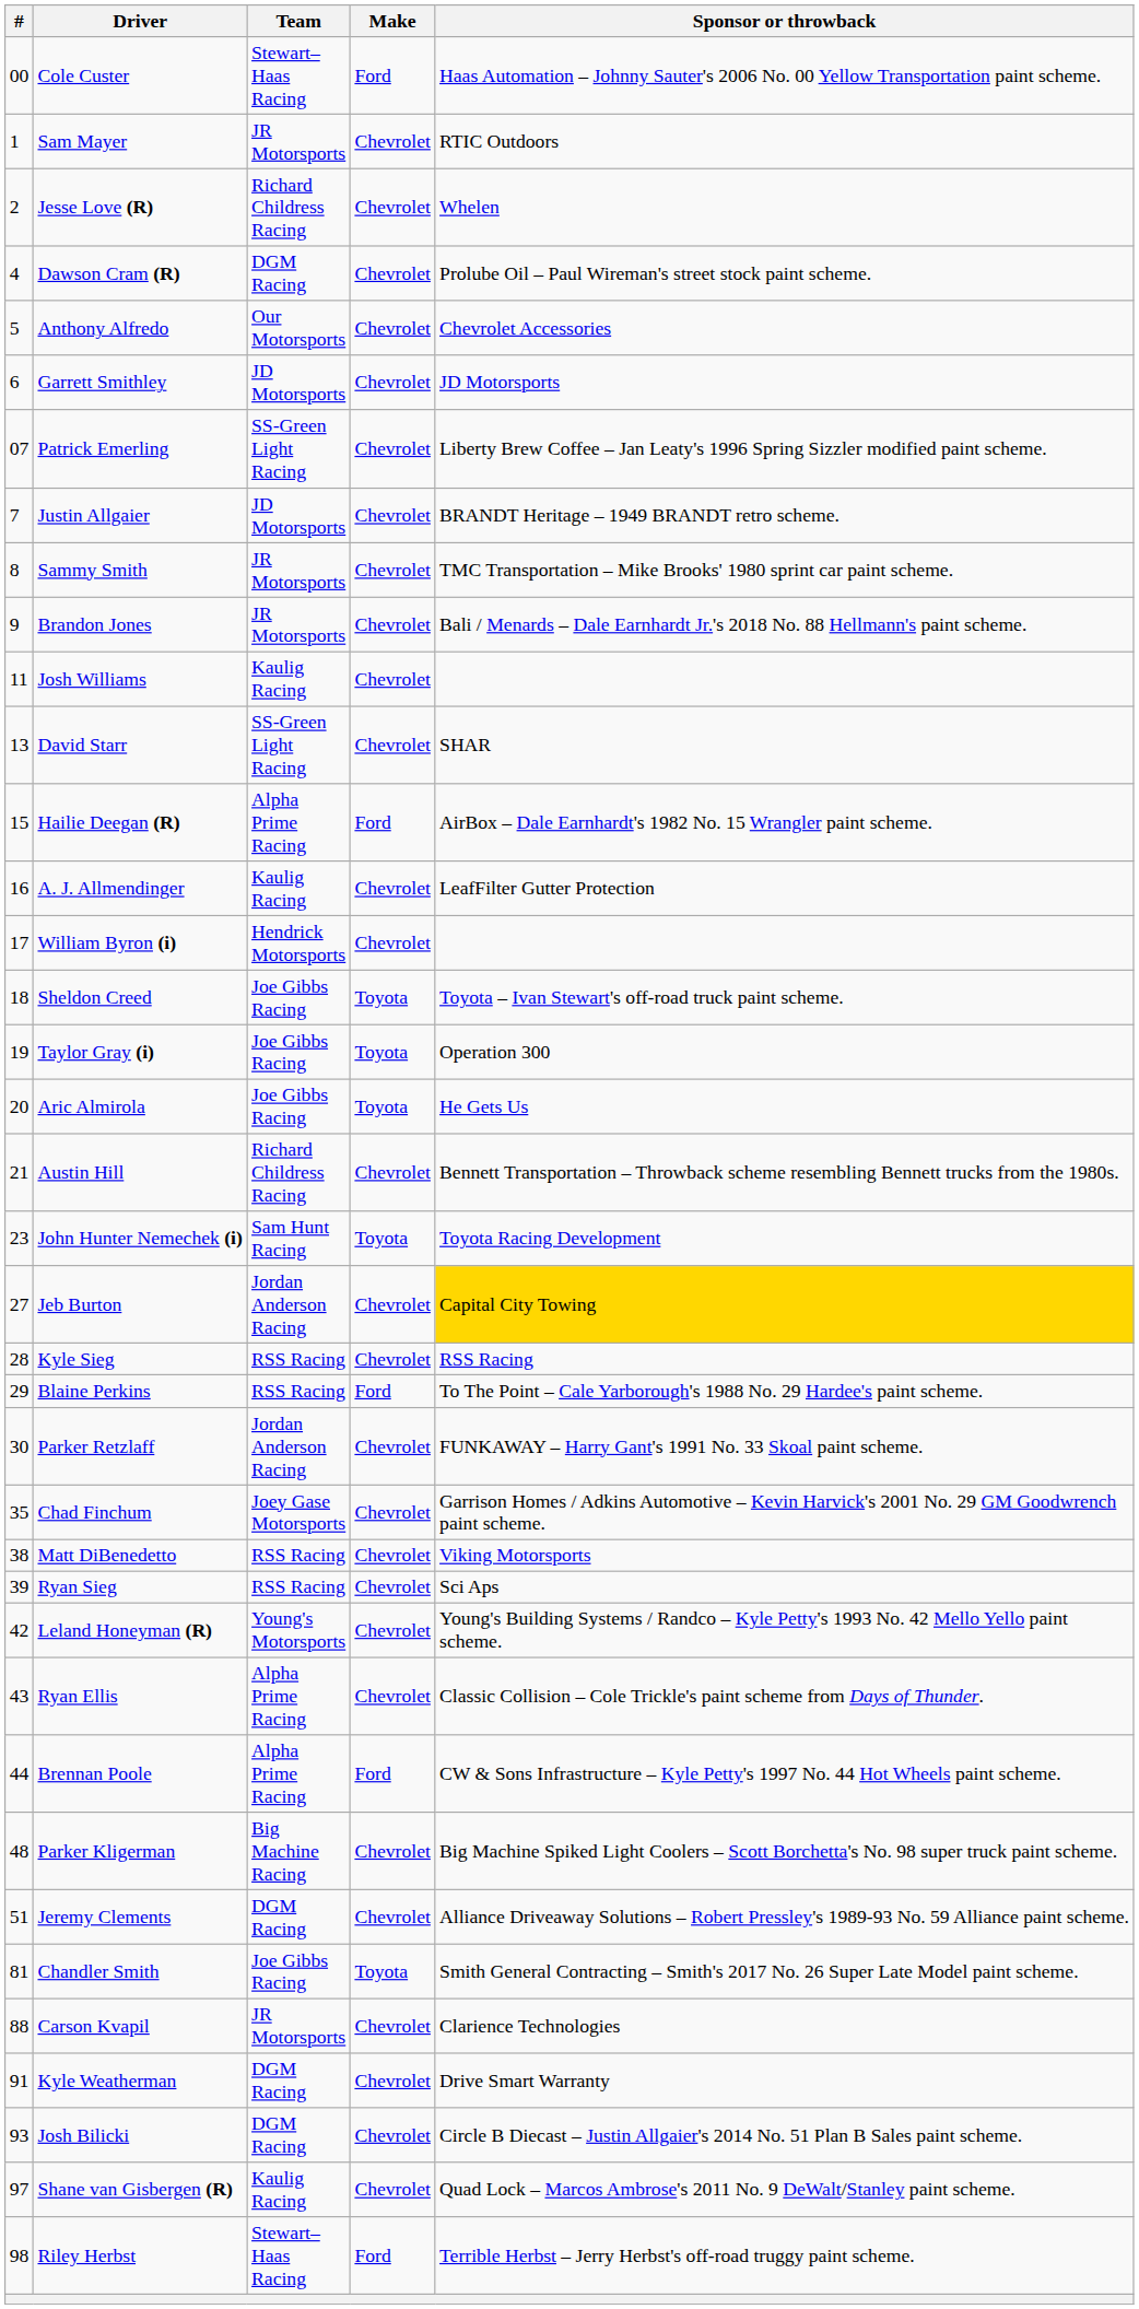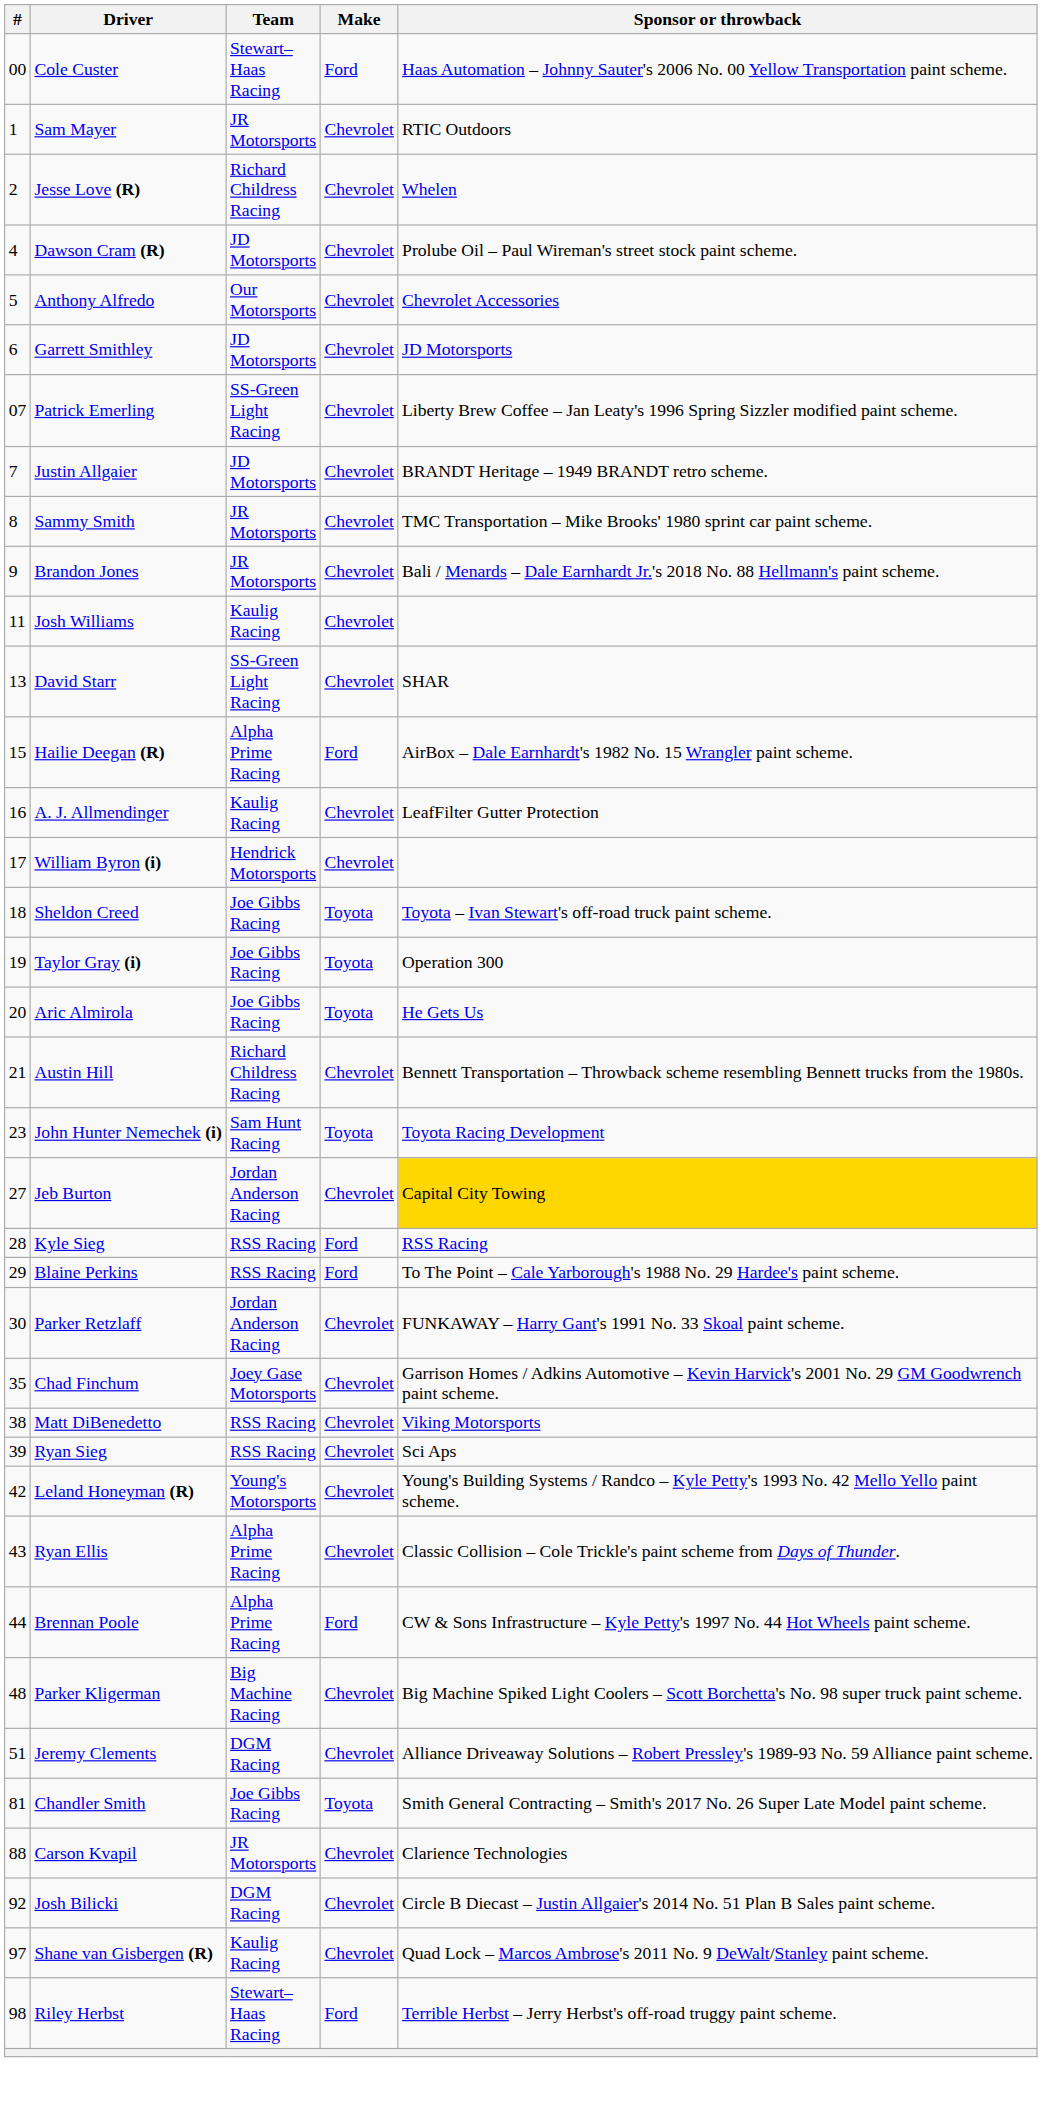Dawson Cram (R) | Team: DGM Racing -> JD Motorsports
Kyle Sieg | Make: Chevrolet -> Ford
- row: 91 | Kyle Weatherman | DGM Racing | Chevrolet | Drive Smart Warranty
Josh Bilicki | #: 93 -> 92
